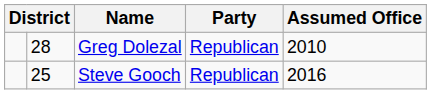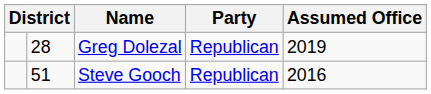Greg Dolezal | Assumed Office: 2010 -> 2019
Steve Gooch | column 2: 25 -> 51
